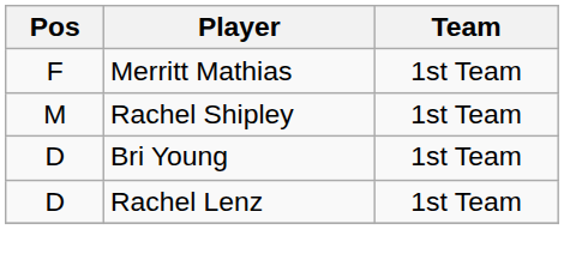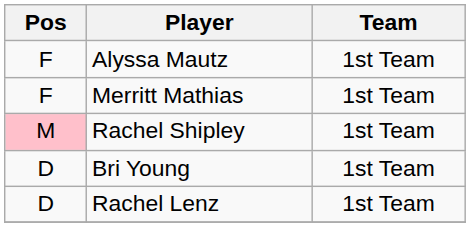+ row: F | Alyssa Mautz | 1st Team
Rachel Shipley | Pos: no background -> pink background
